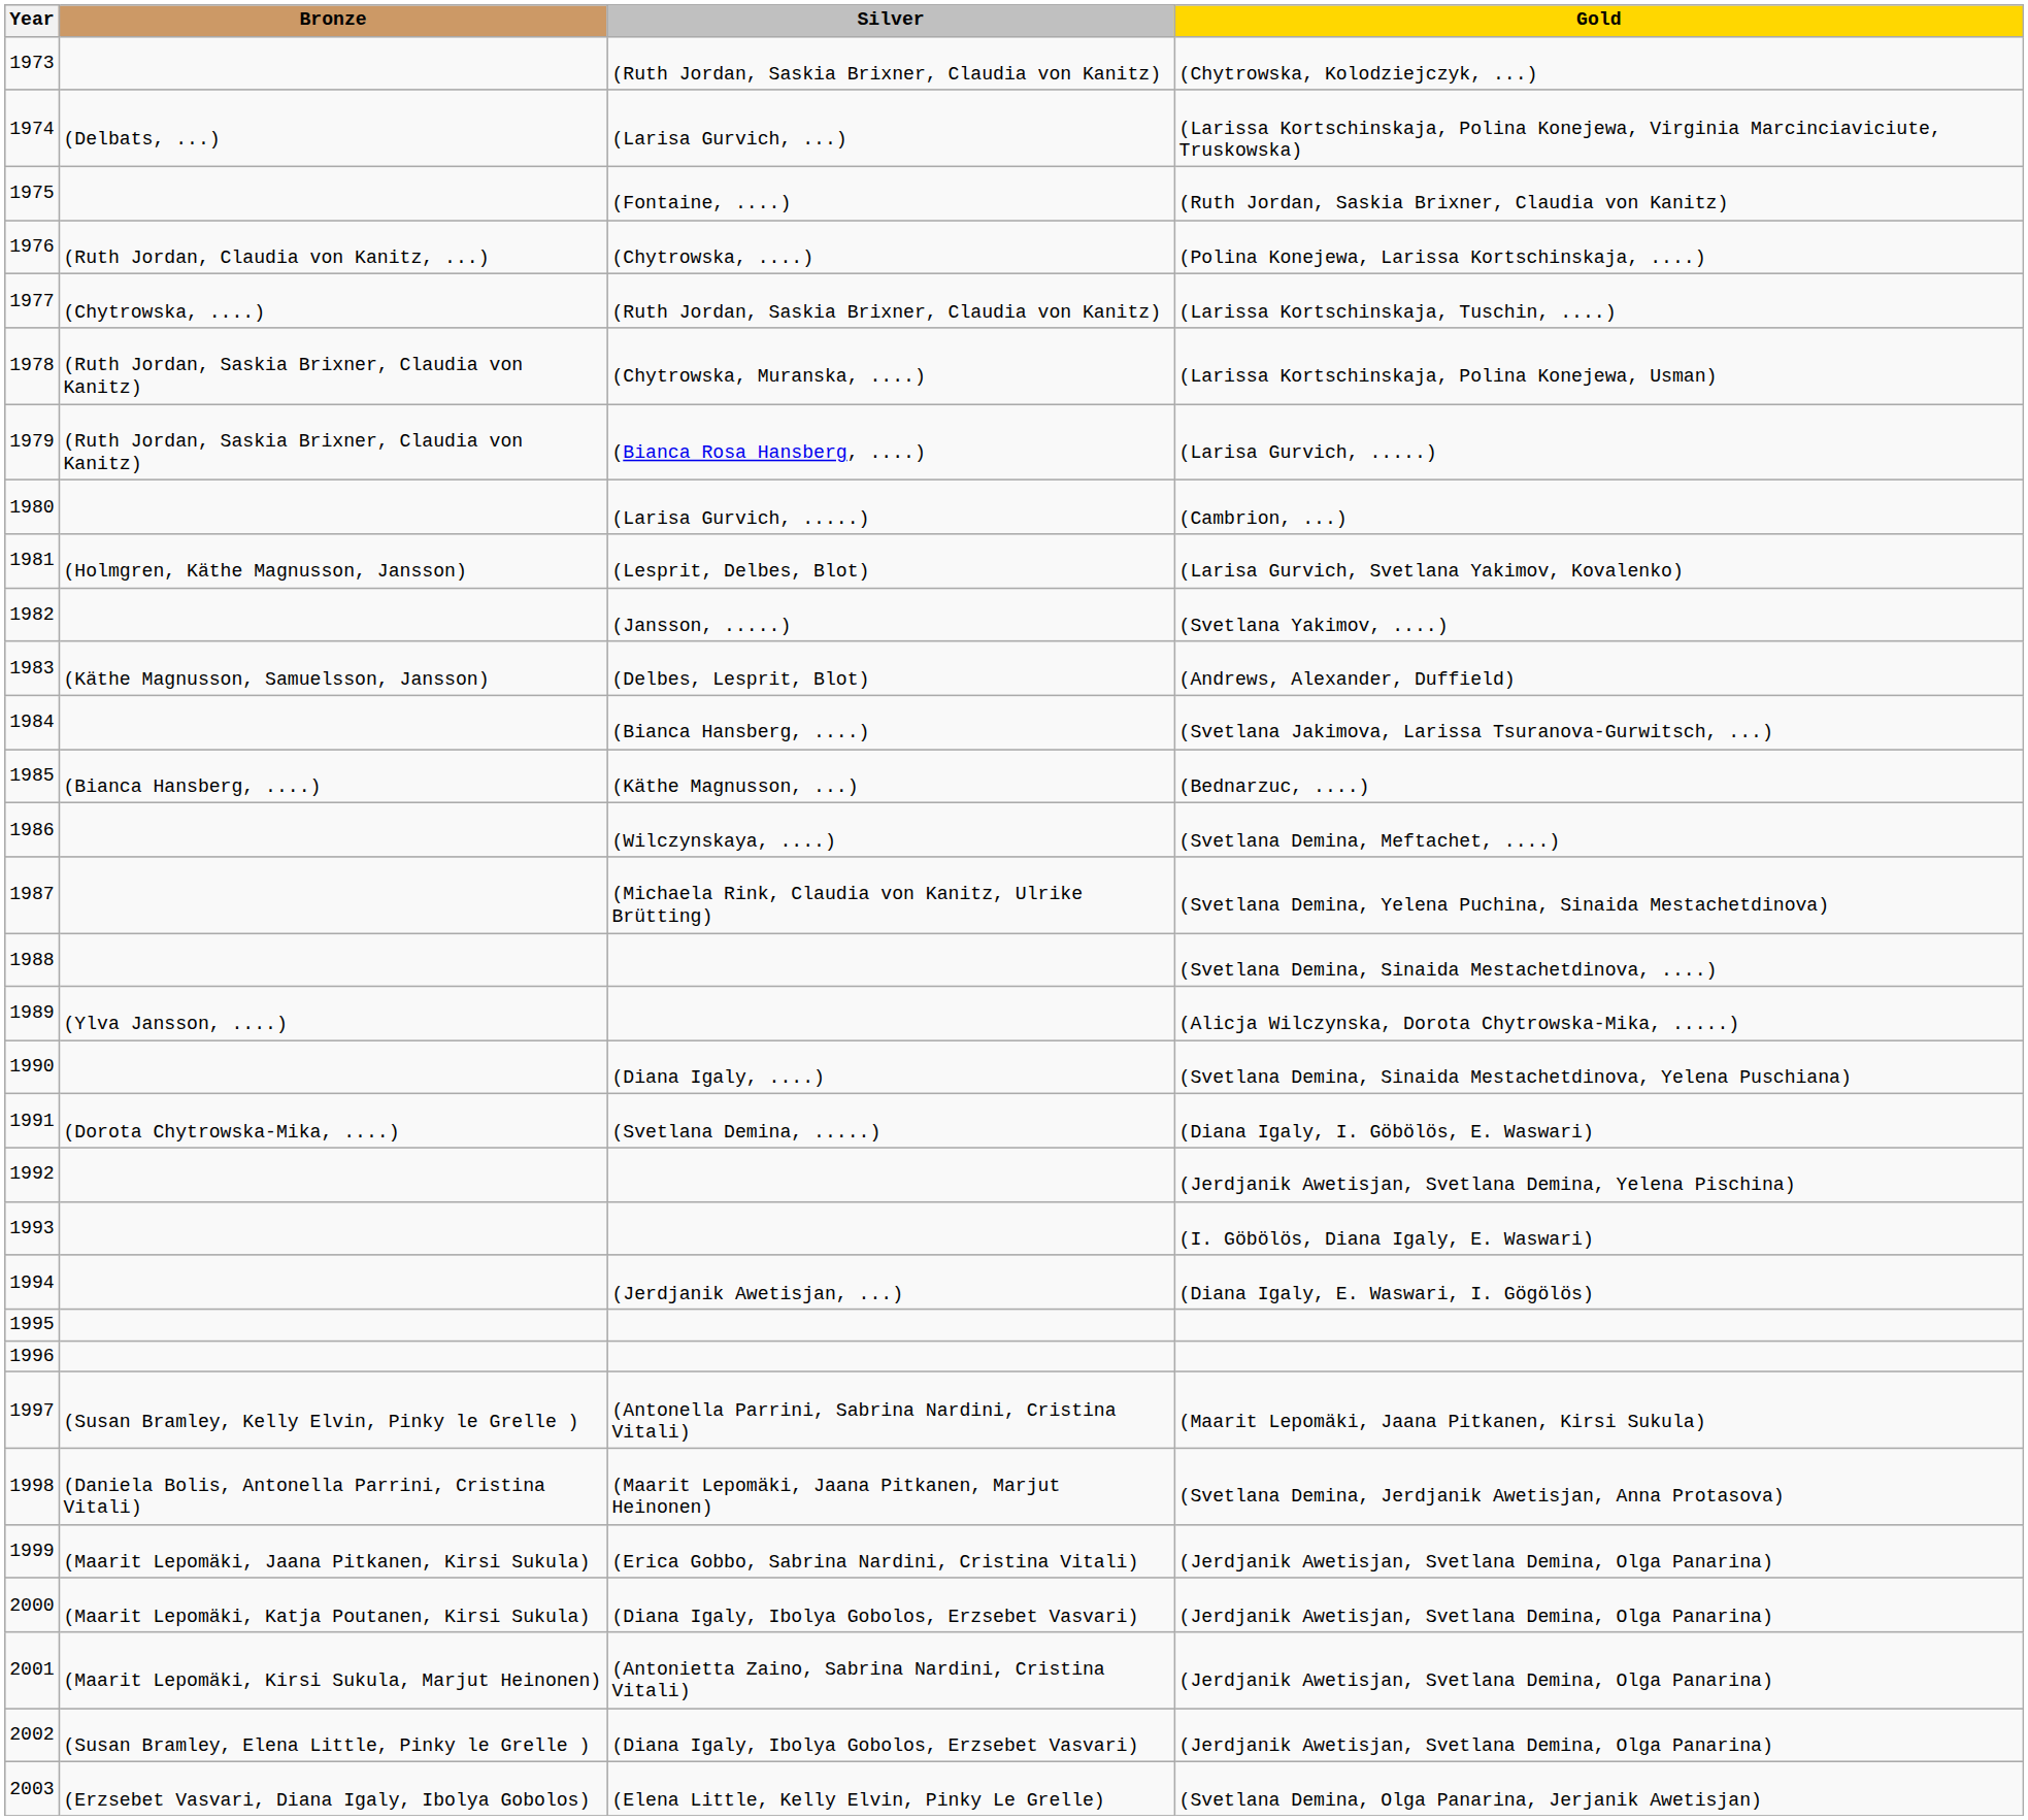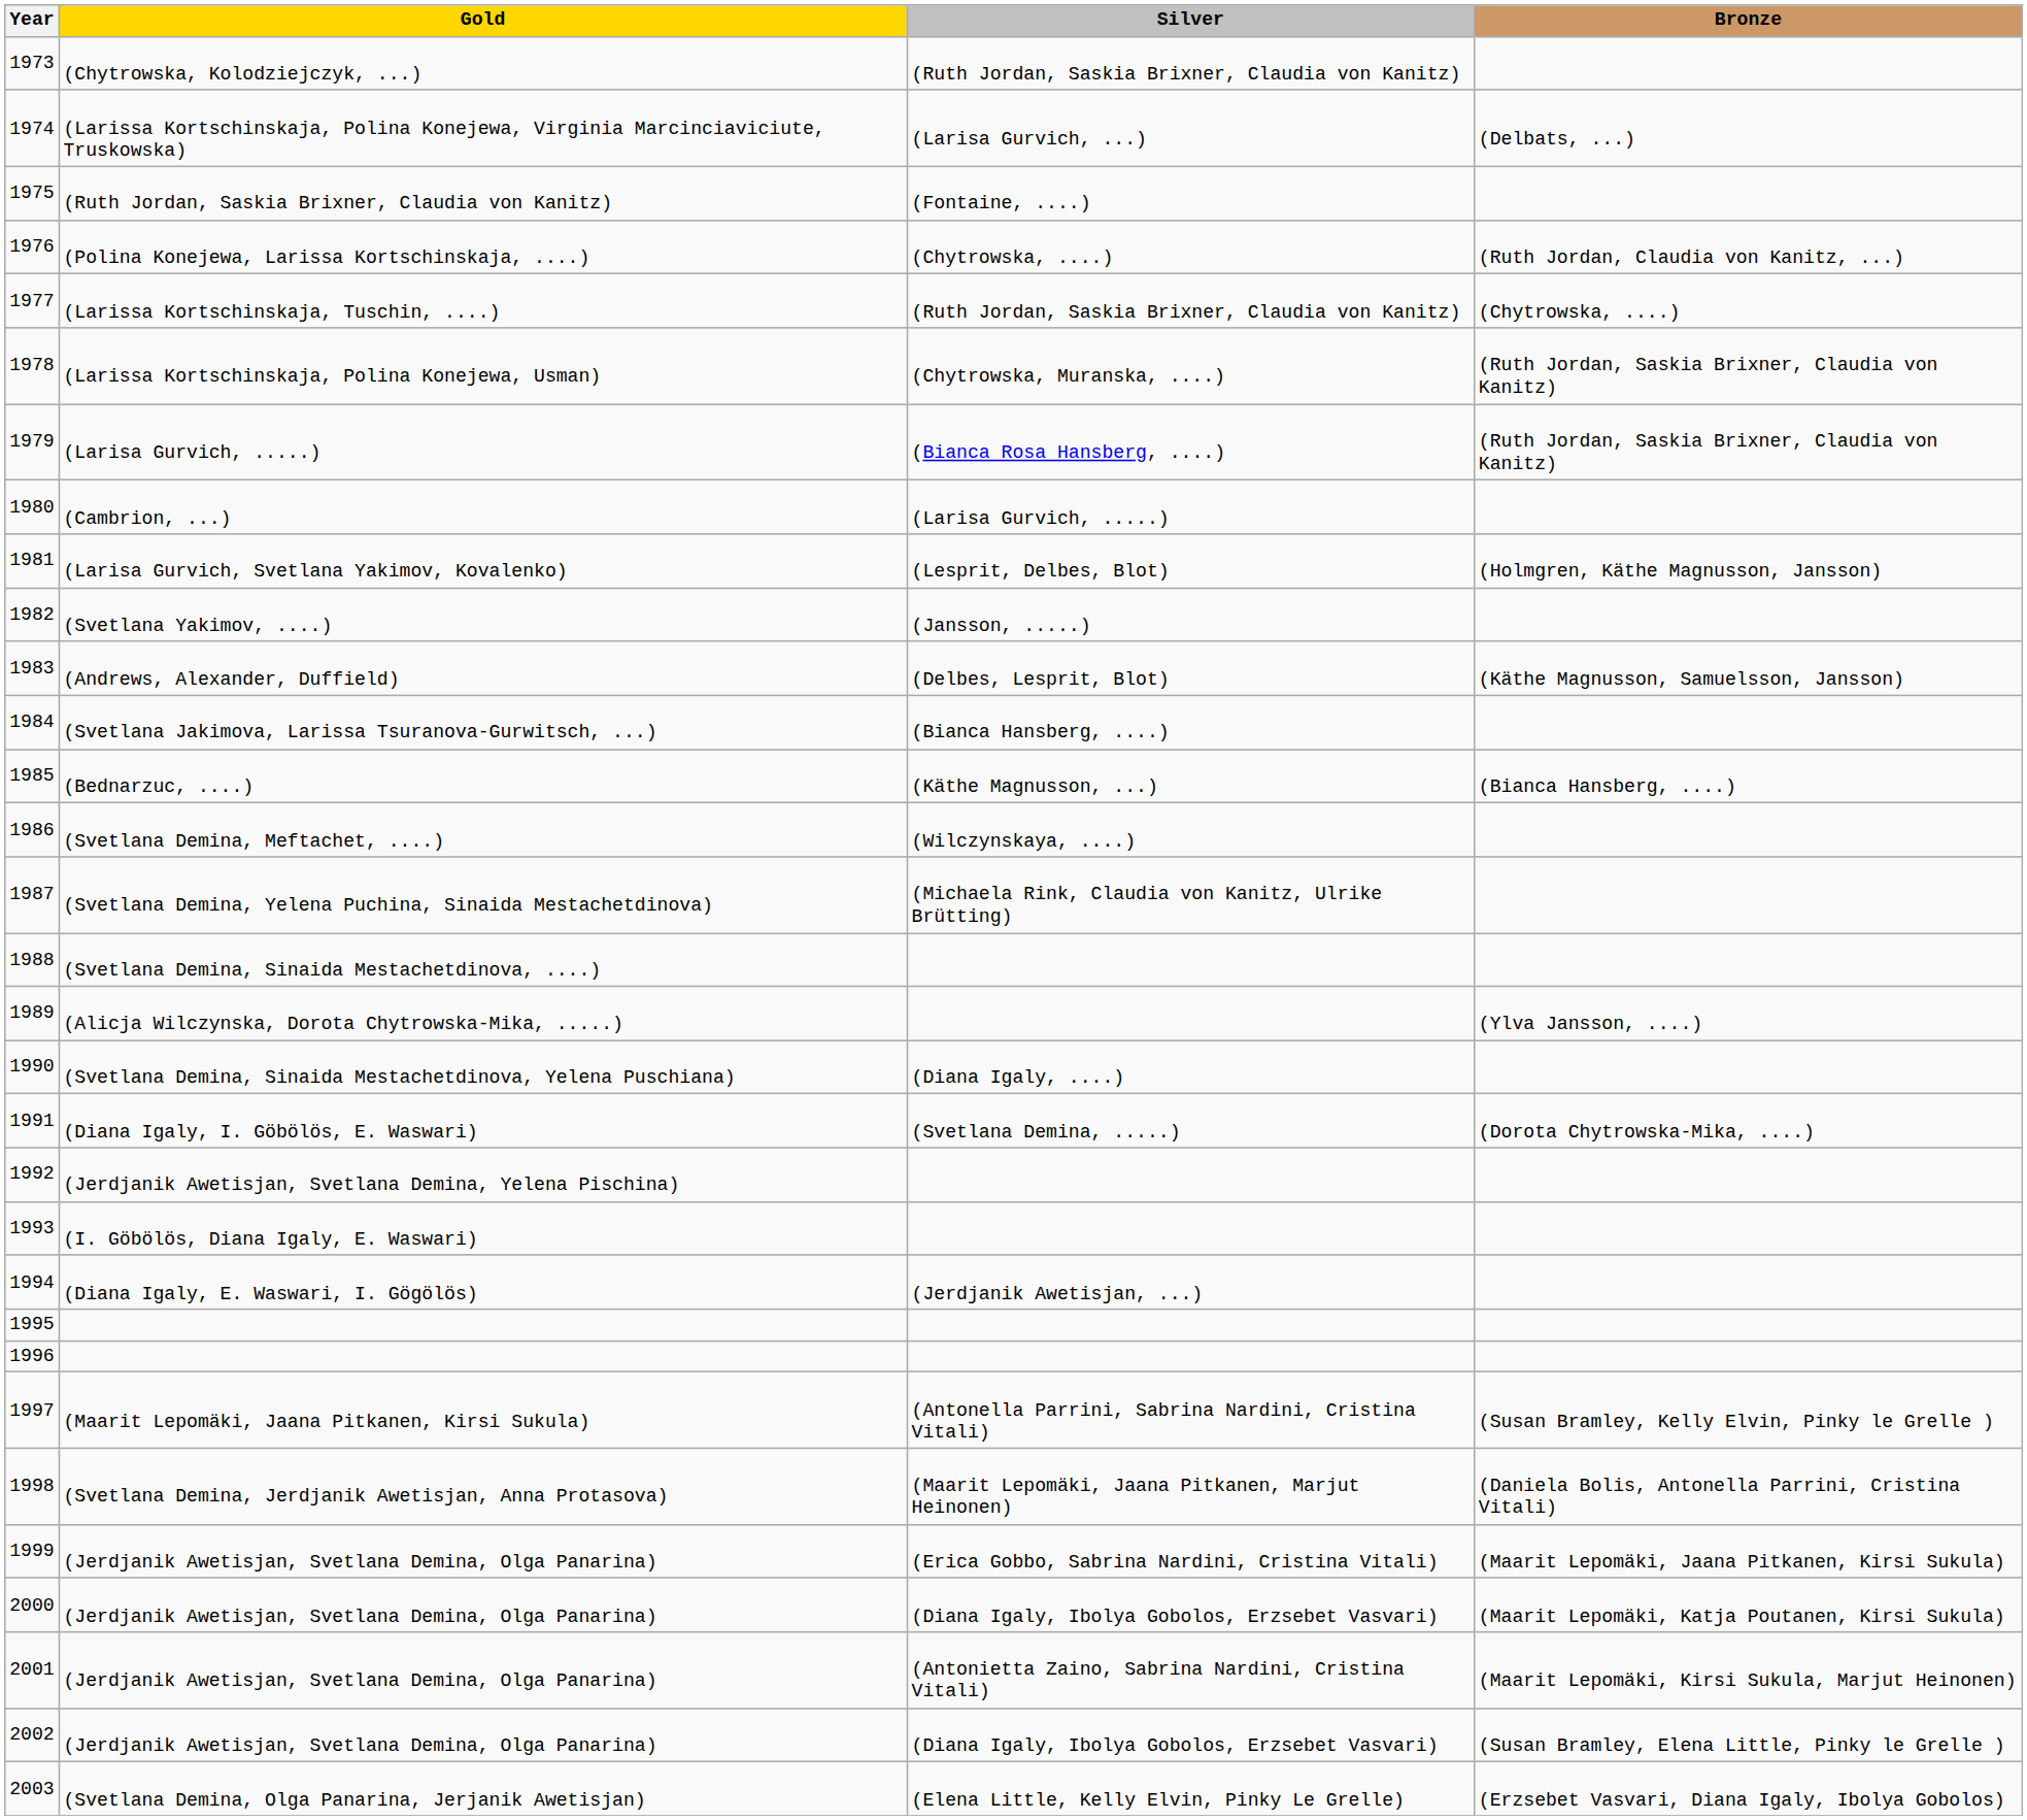columns swapped: Gold <-> Bronze
